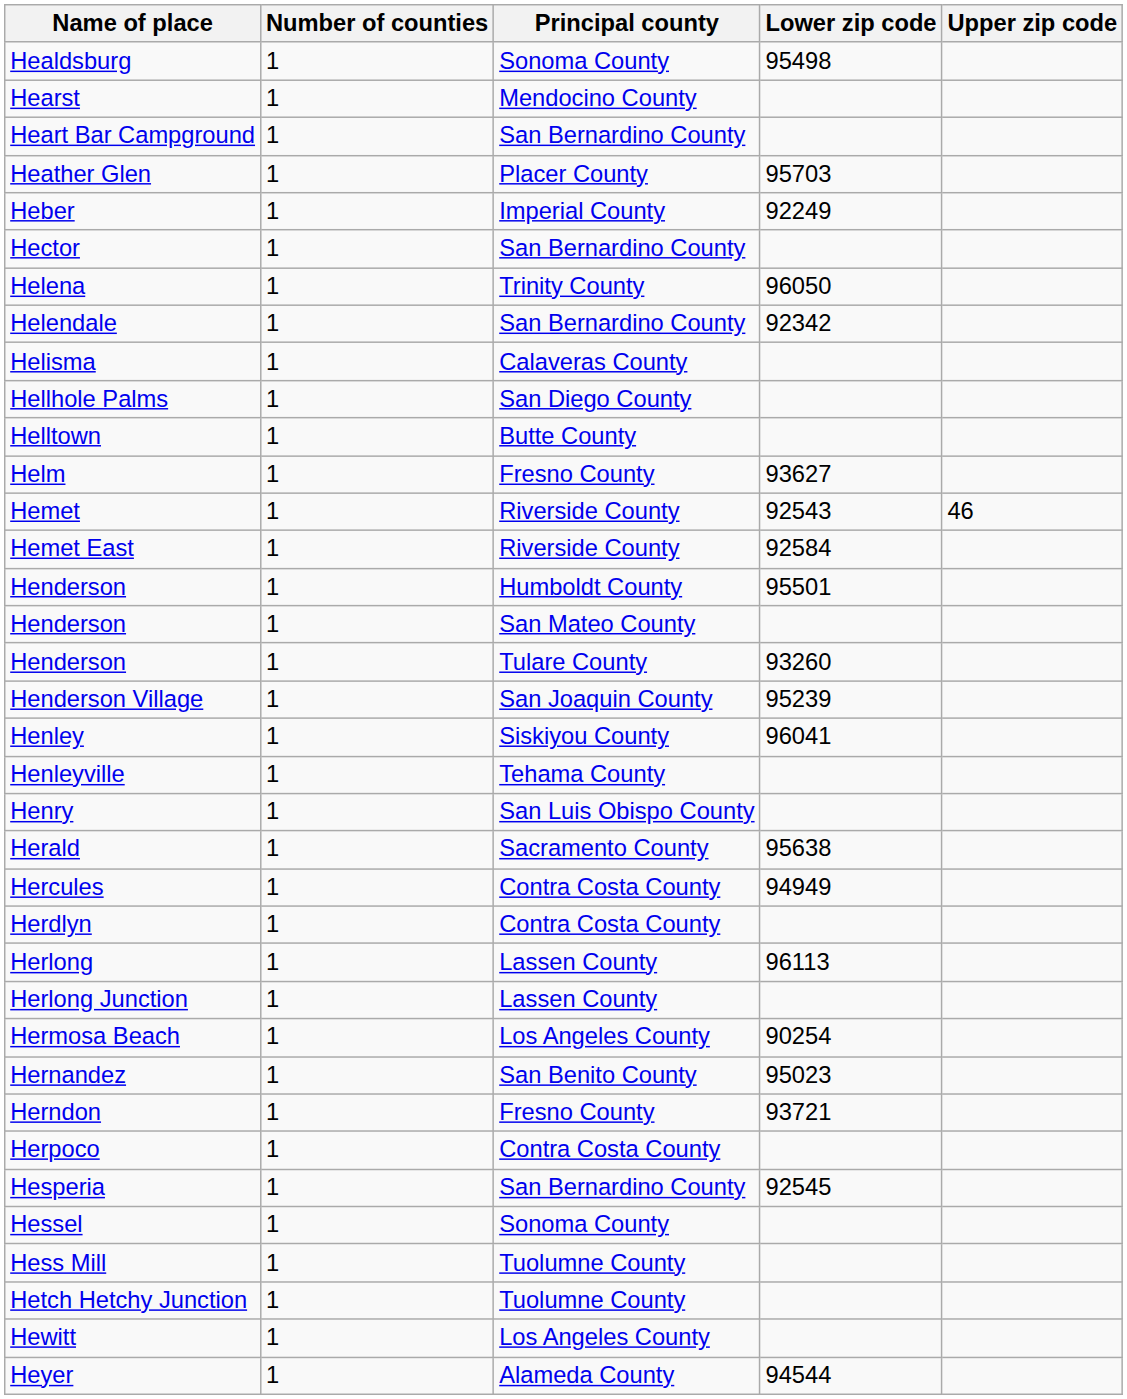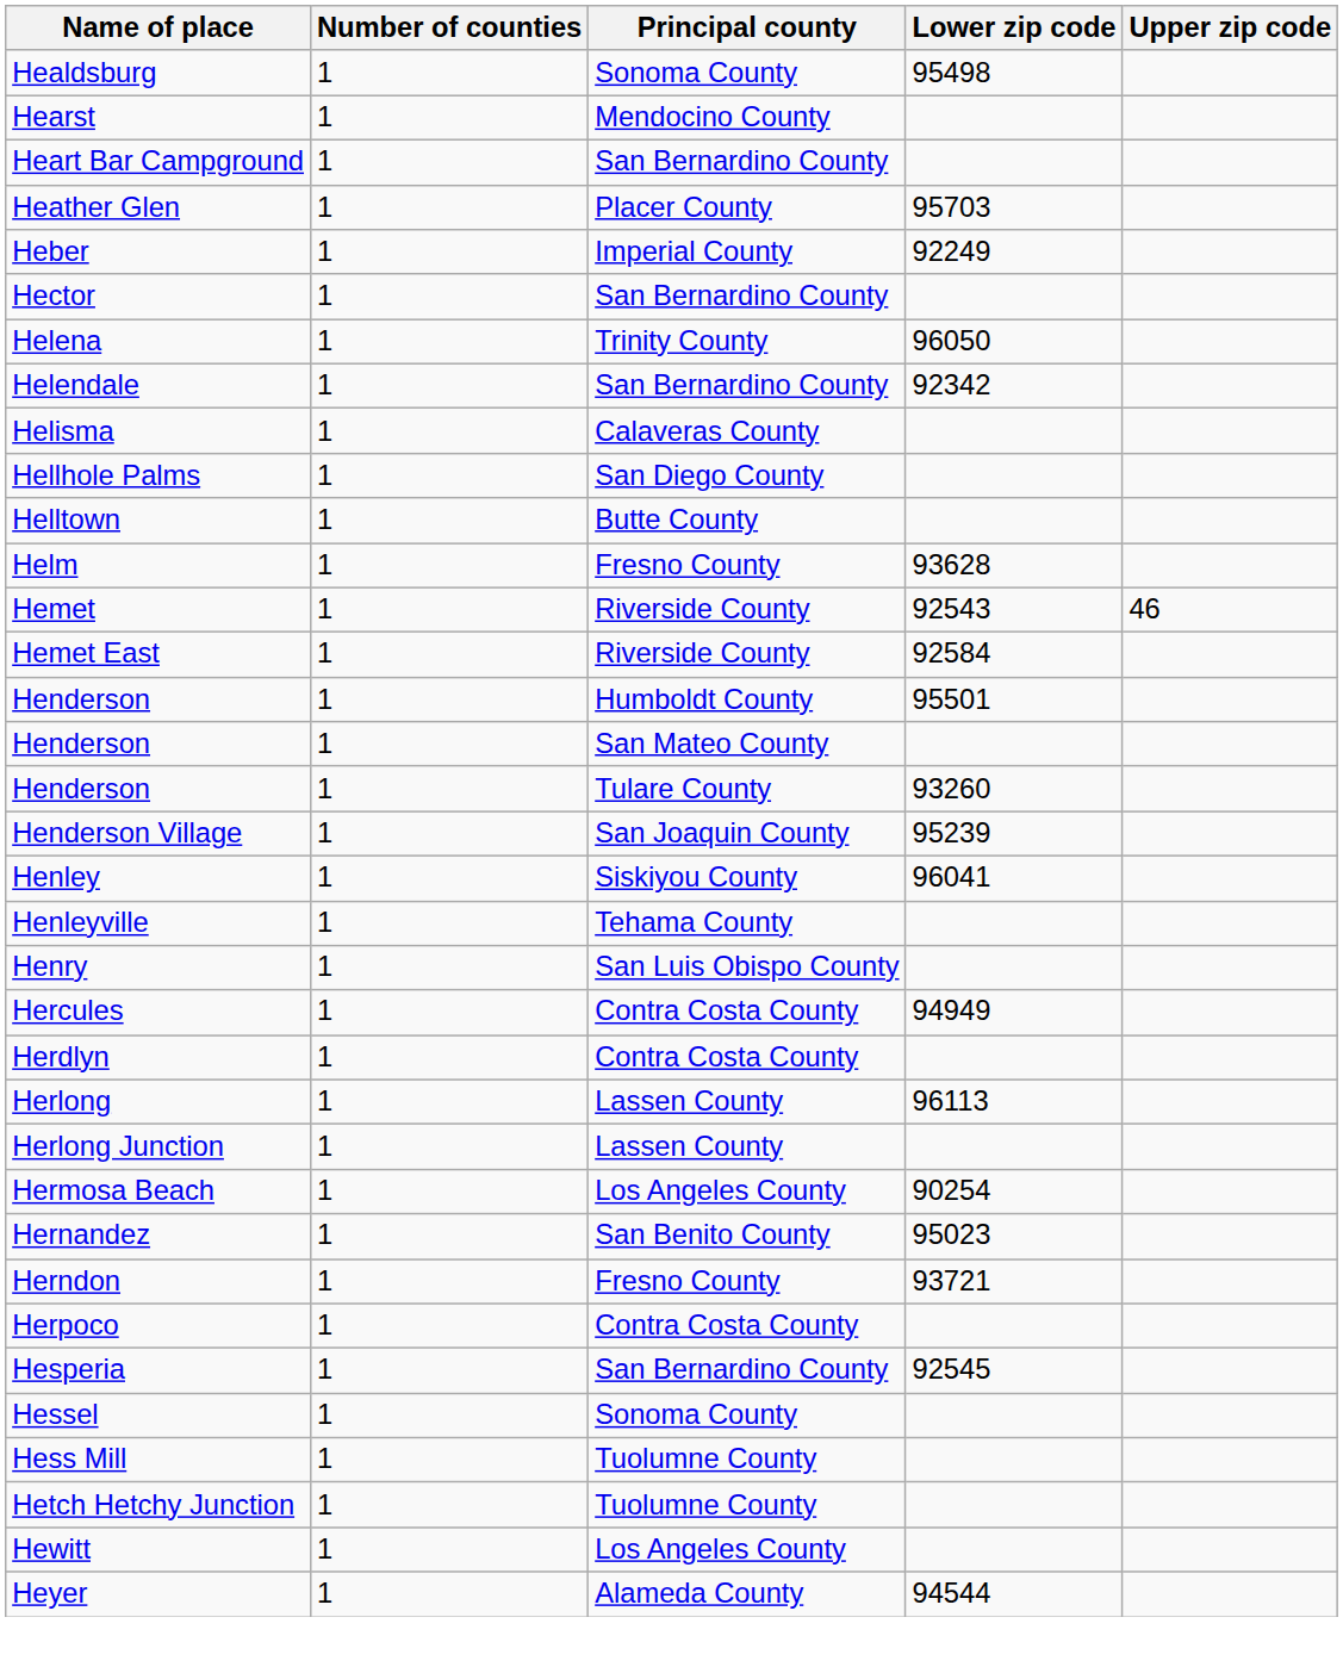Helm | Lower zip code: 93627 -> 93628
- row: Herald | 1 | Sacramento County | 95638
